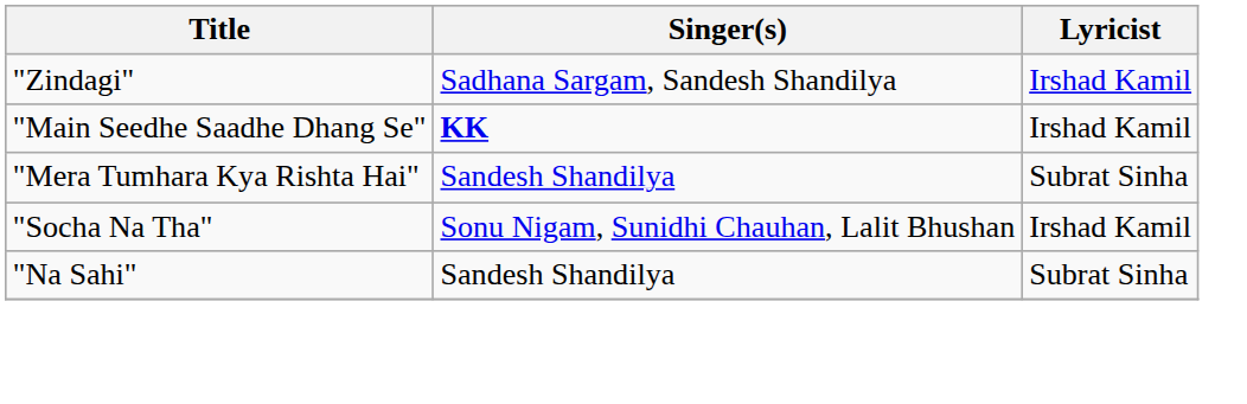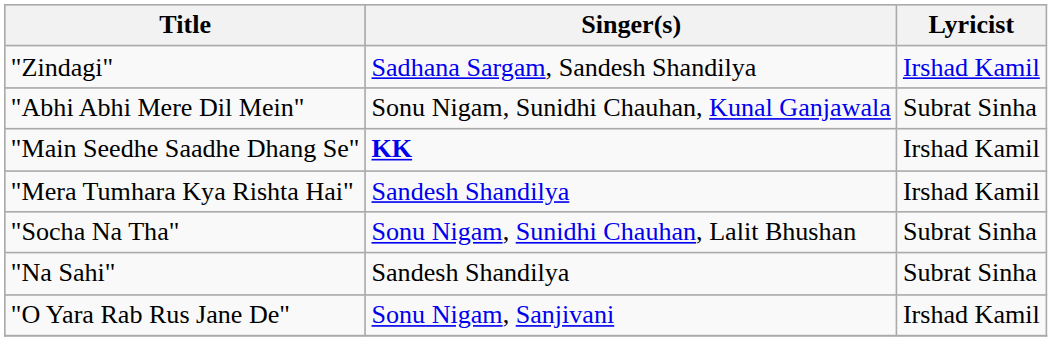+ row: "Abhi Abhi Mere Dil Mein" | Sonu Nigam, Sunidhi Chauhan, Kunal Ganjawala | Subrat Sinha
"Mera Tumhara Kya Rishta Hai" | Lyricist: Subrat Sinha -> Irshad Kamil
"Socha Na Tha" | Lyricist: Irshad Kamil -> Subrat Sinha
+ row: "O Yara Rab Rus Jane De" | Sonu Nigam, Sanjivani | Irshad Kamil
